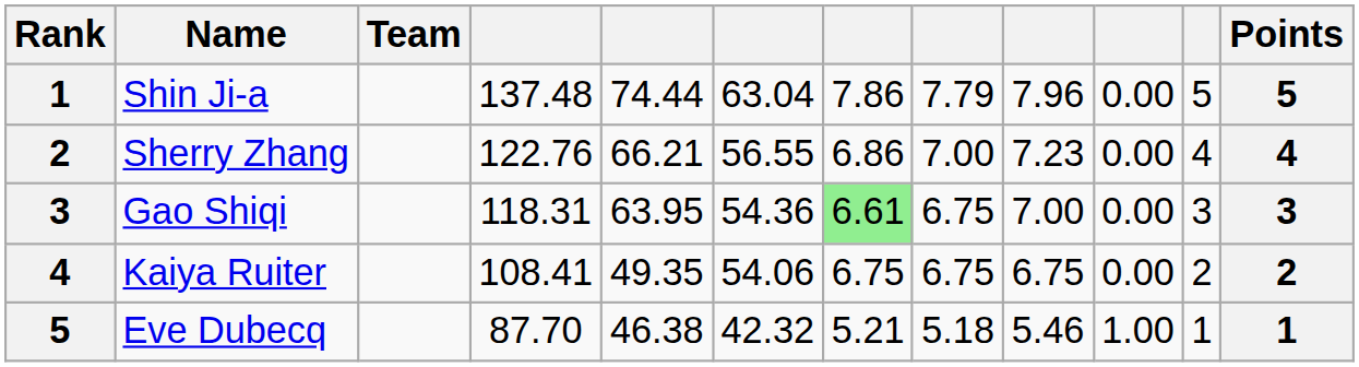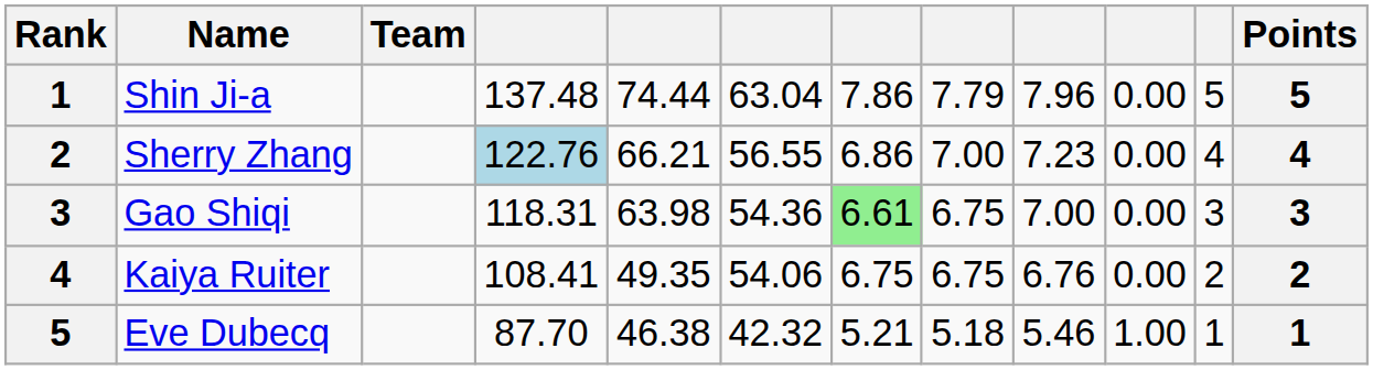Sherry Zhang | column 4: no background -> lightblue background
Gao Shiqi | column 5: 63.95 -> 63.98
Kaiya Ruiter | column 9: 6.75 -> 6.76
